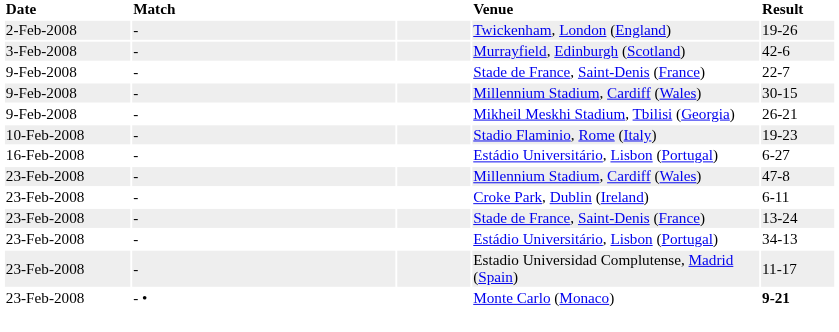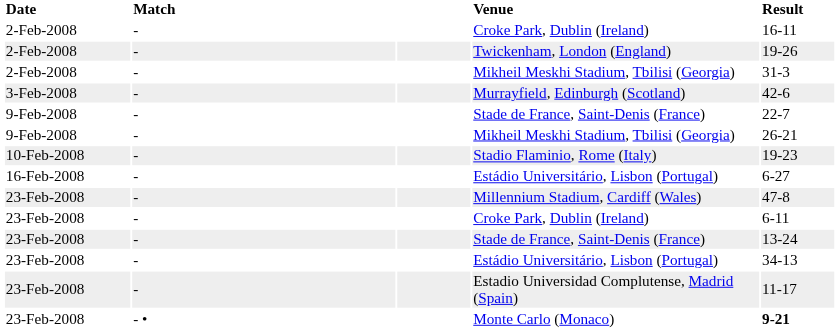+ row: 2-Feb-2008 | - | Croke Park, Dublin (Ireland) | 16-11
+ row: 2-Feb-2008 | - | Mikheil Meskhi Stadium, Tbilisi (Georgia) | 31-3
- row: 9-Feb-2008 | - | Millennium Stadium, Cardiff (Wales) | 30-15
